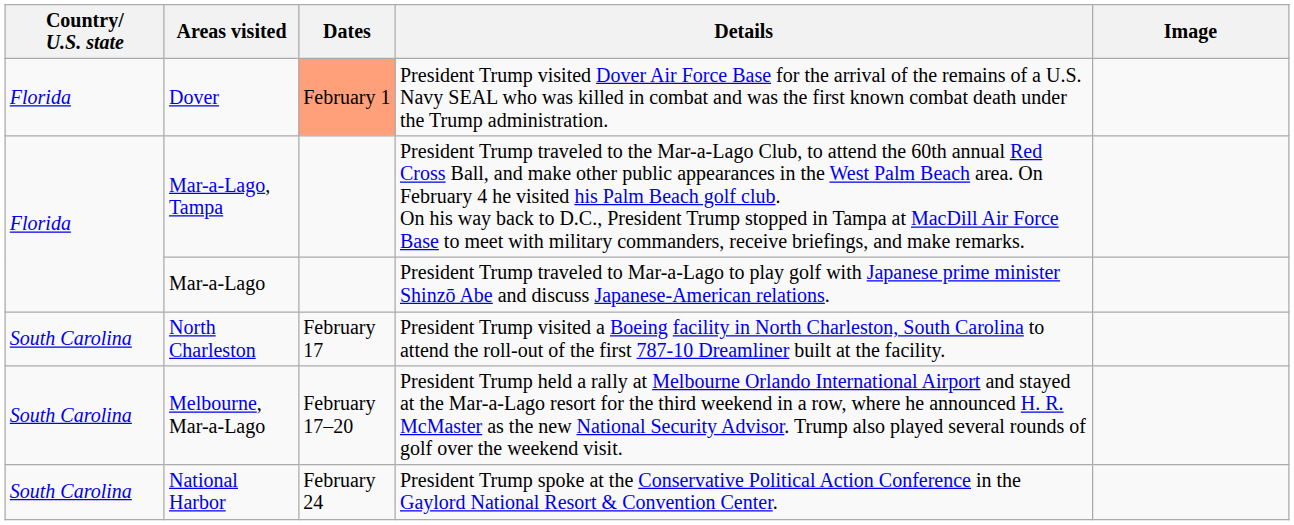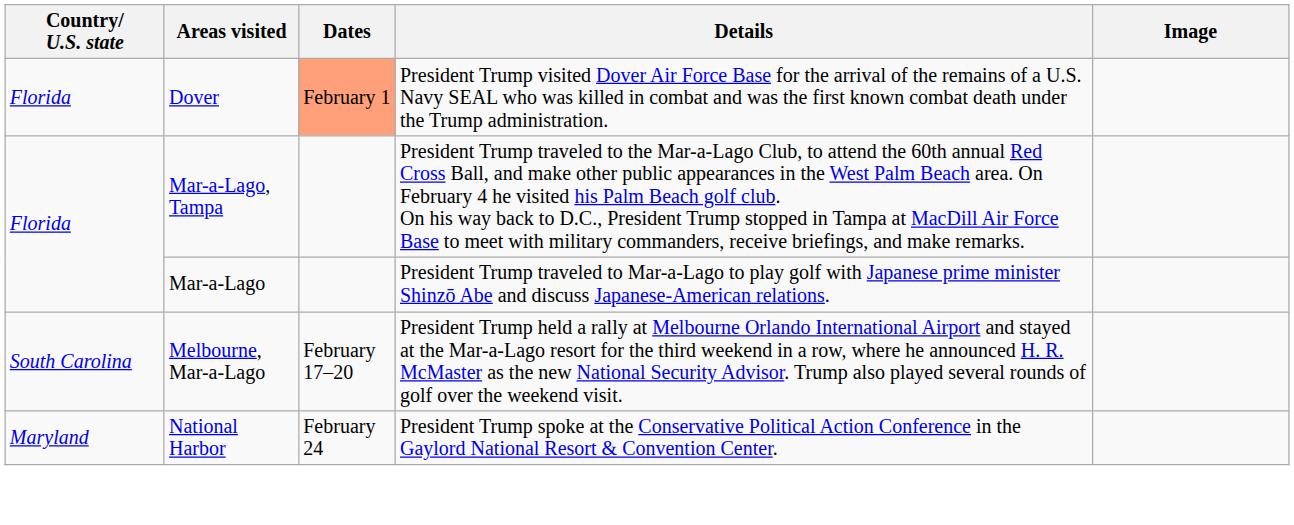- row: South Carolina | North Charleston | February 17 | President Trump visited a Boeing facility in North Charleston, South Carolina to attend the roll-out of the first 787-10 Dreamliner built at the facility.
National Harbor | Country/ U.S. state: South Carolina -> Maryland
